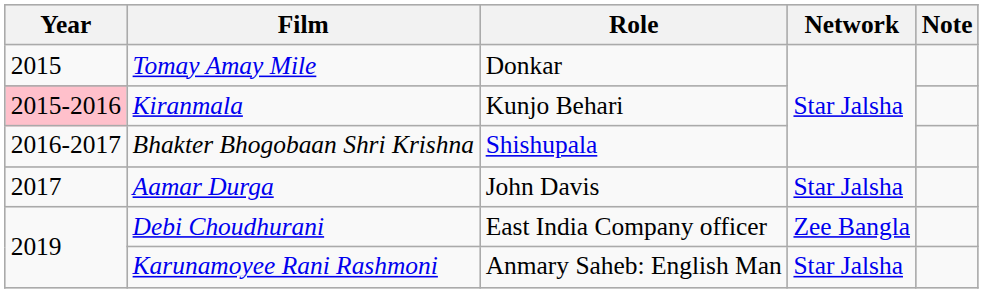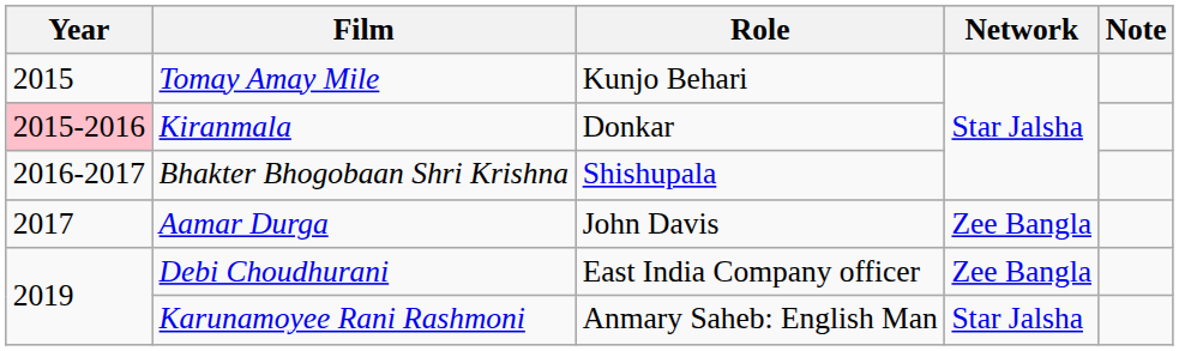Tomay Amay Mile | Role: Donkar -> Kunjo Behari
Kiranmala | Role: Kunjo Behari -> Donkar
Aamar Durga | Network: Star Jalsha -> Zee Bangla
